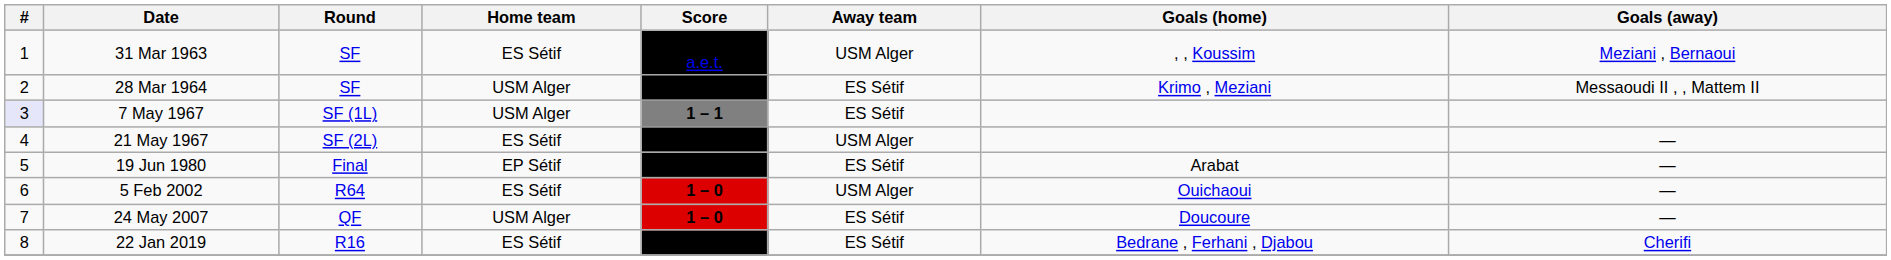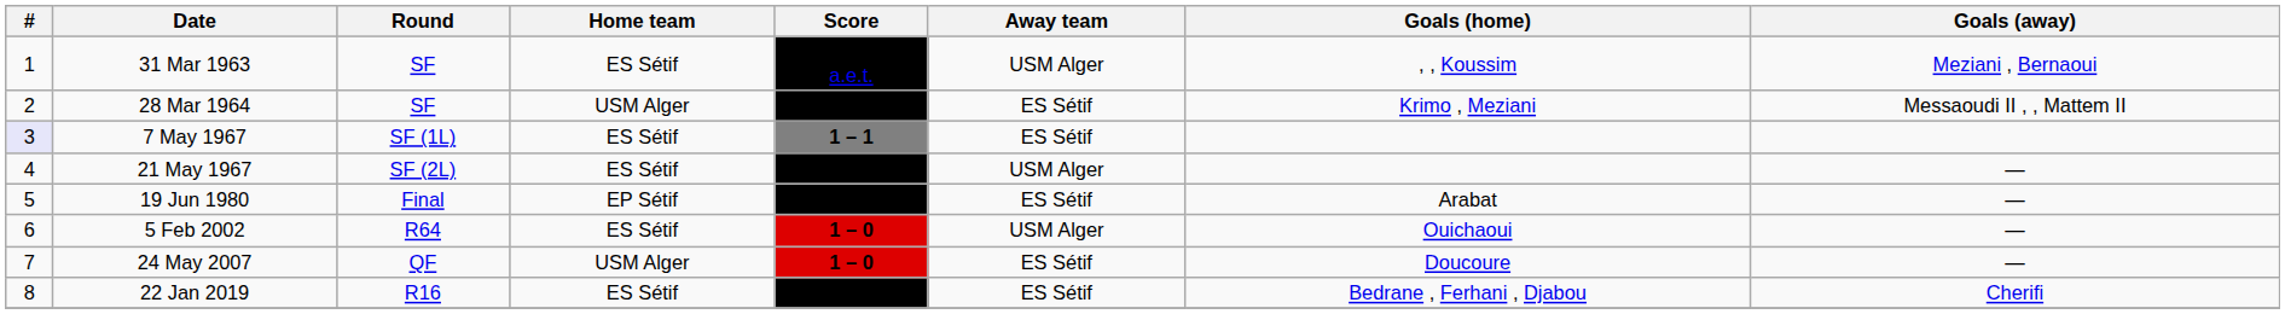7 May 1967 | Home team: USM Alger -> ES Sétif
